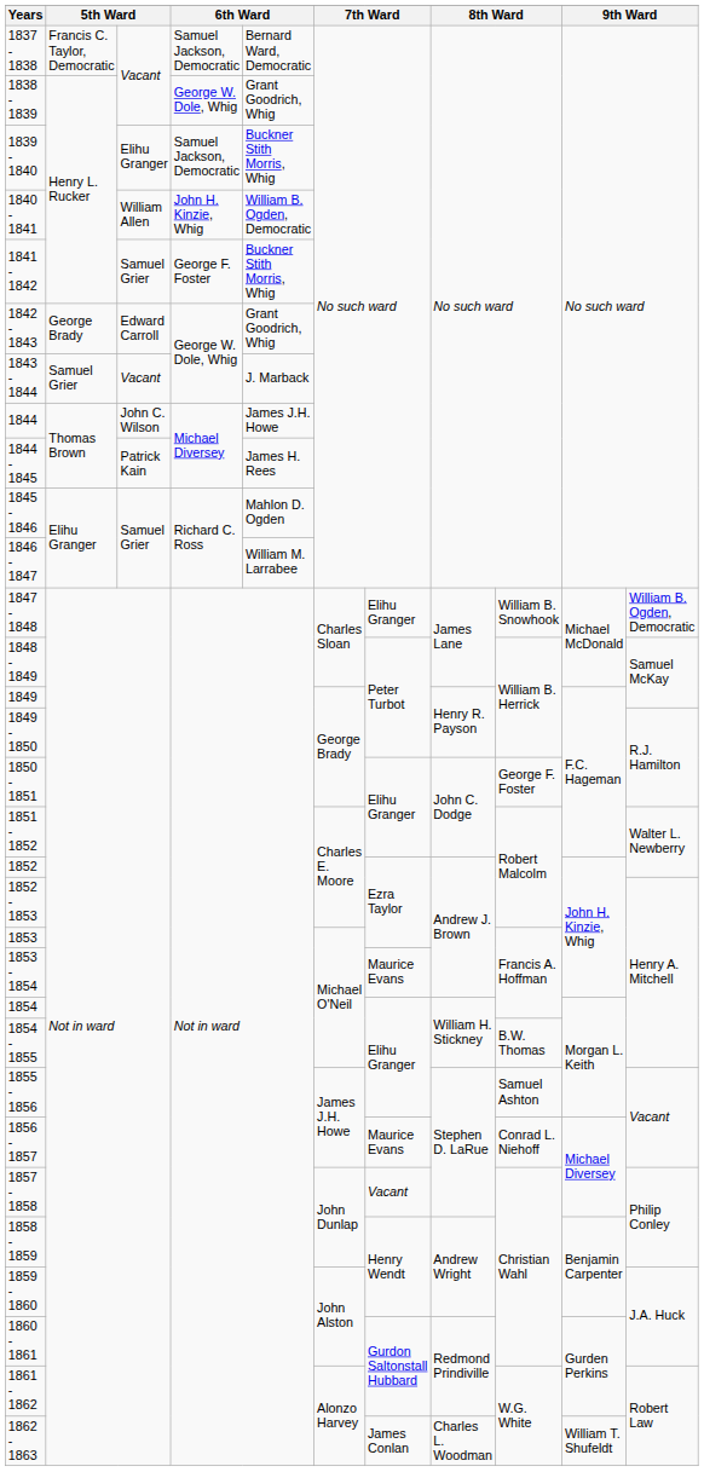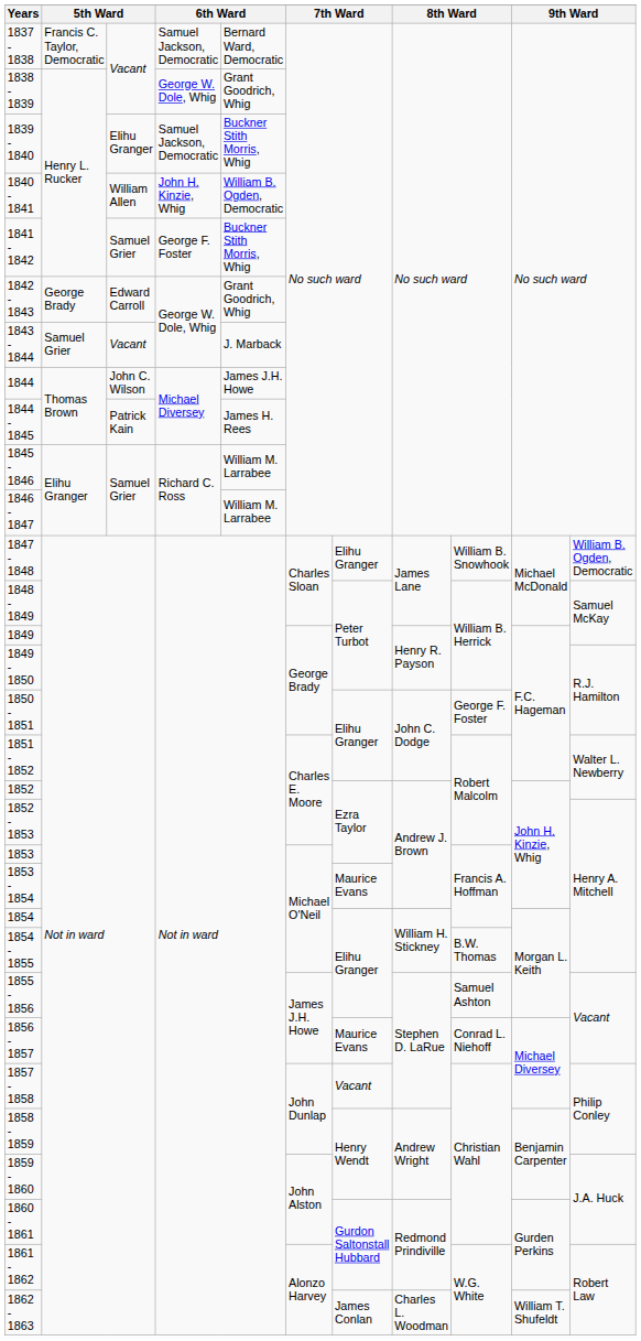1845 - 1846 | column 5: Mahlon D. Ogden -> William M. Larrabee
